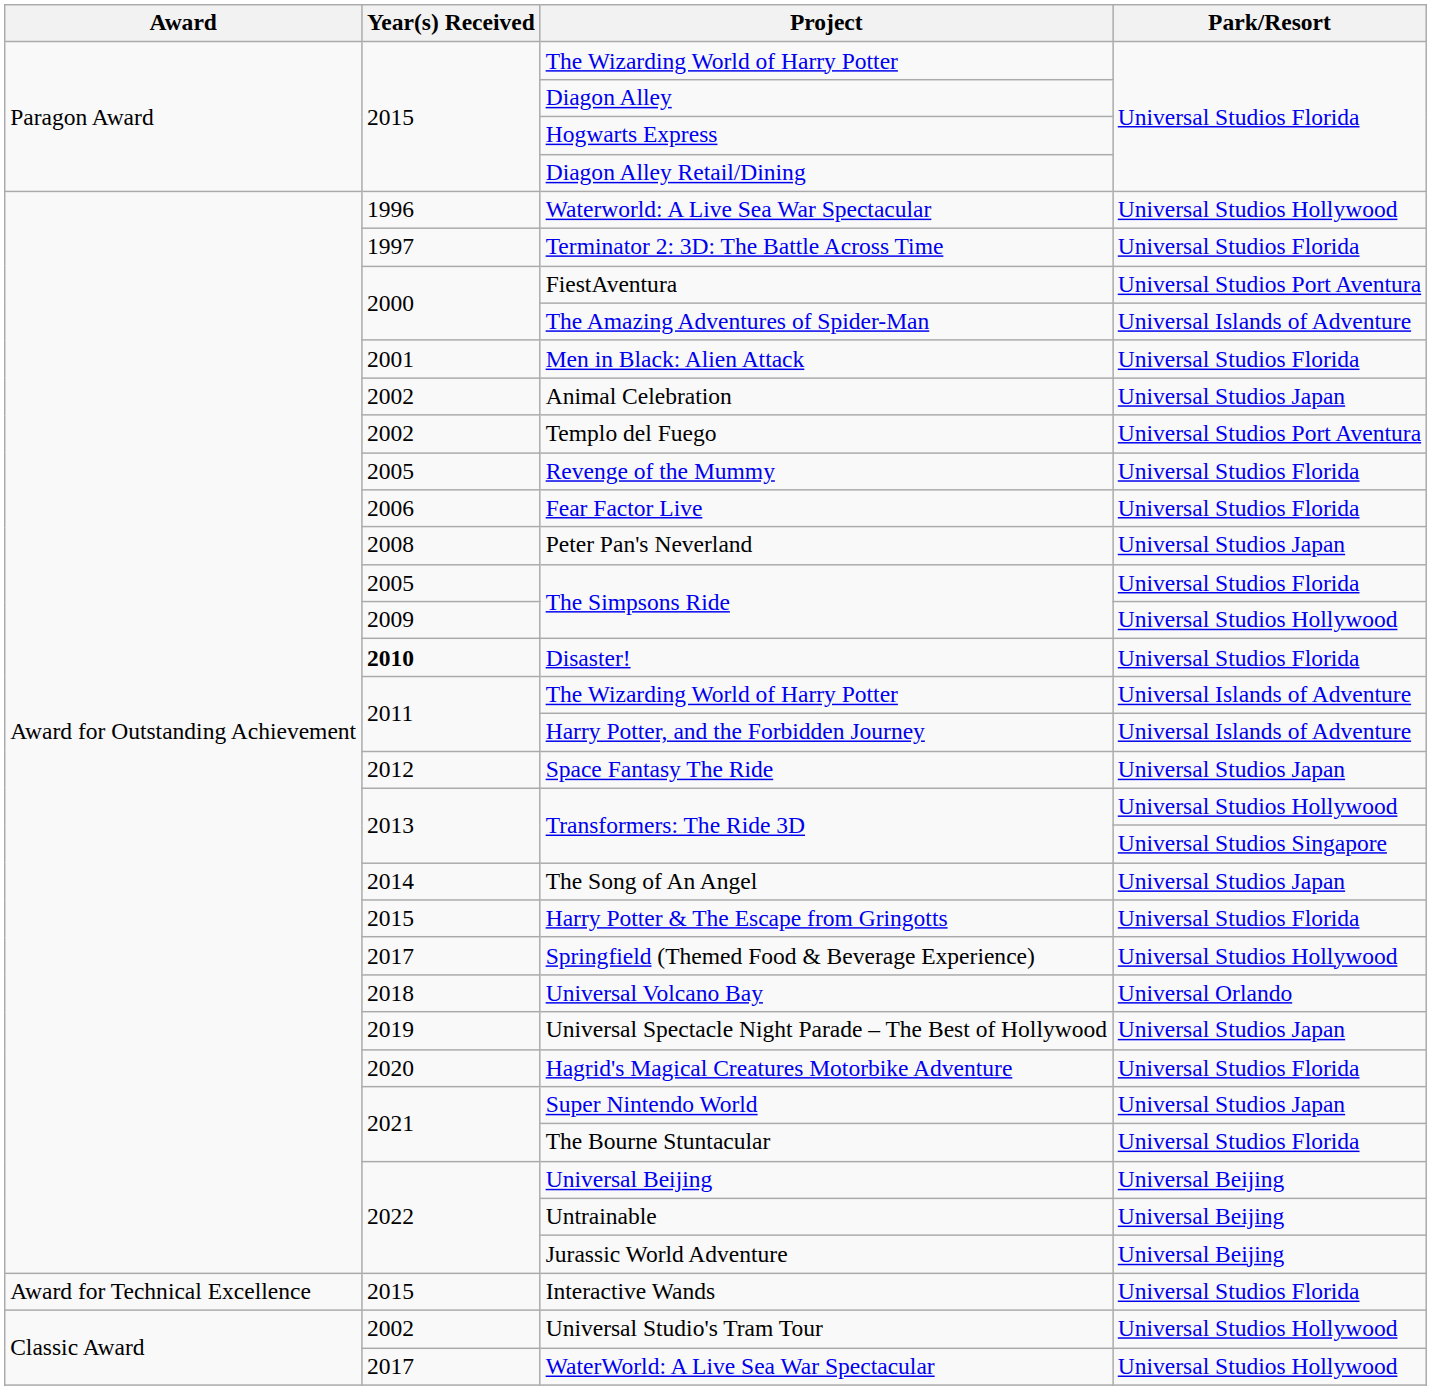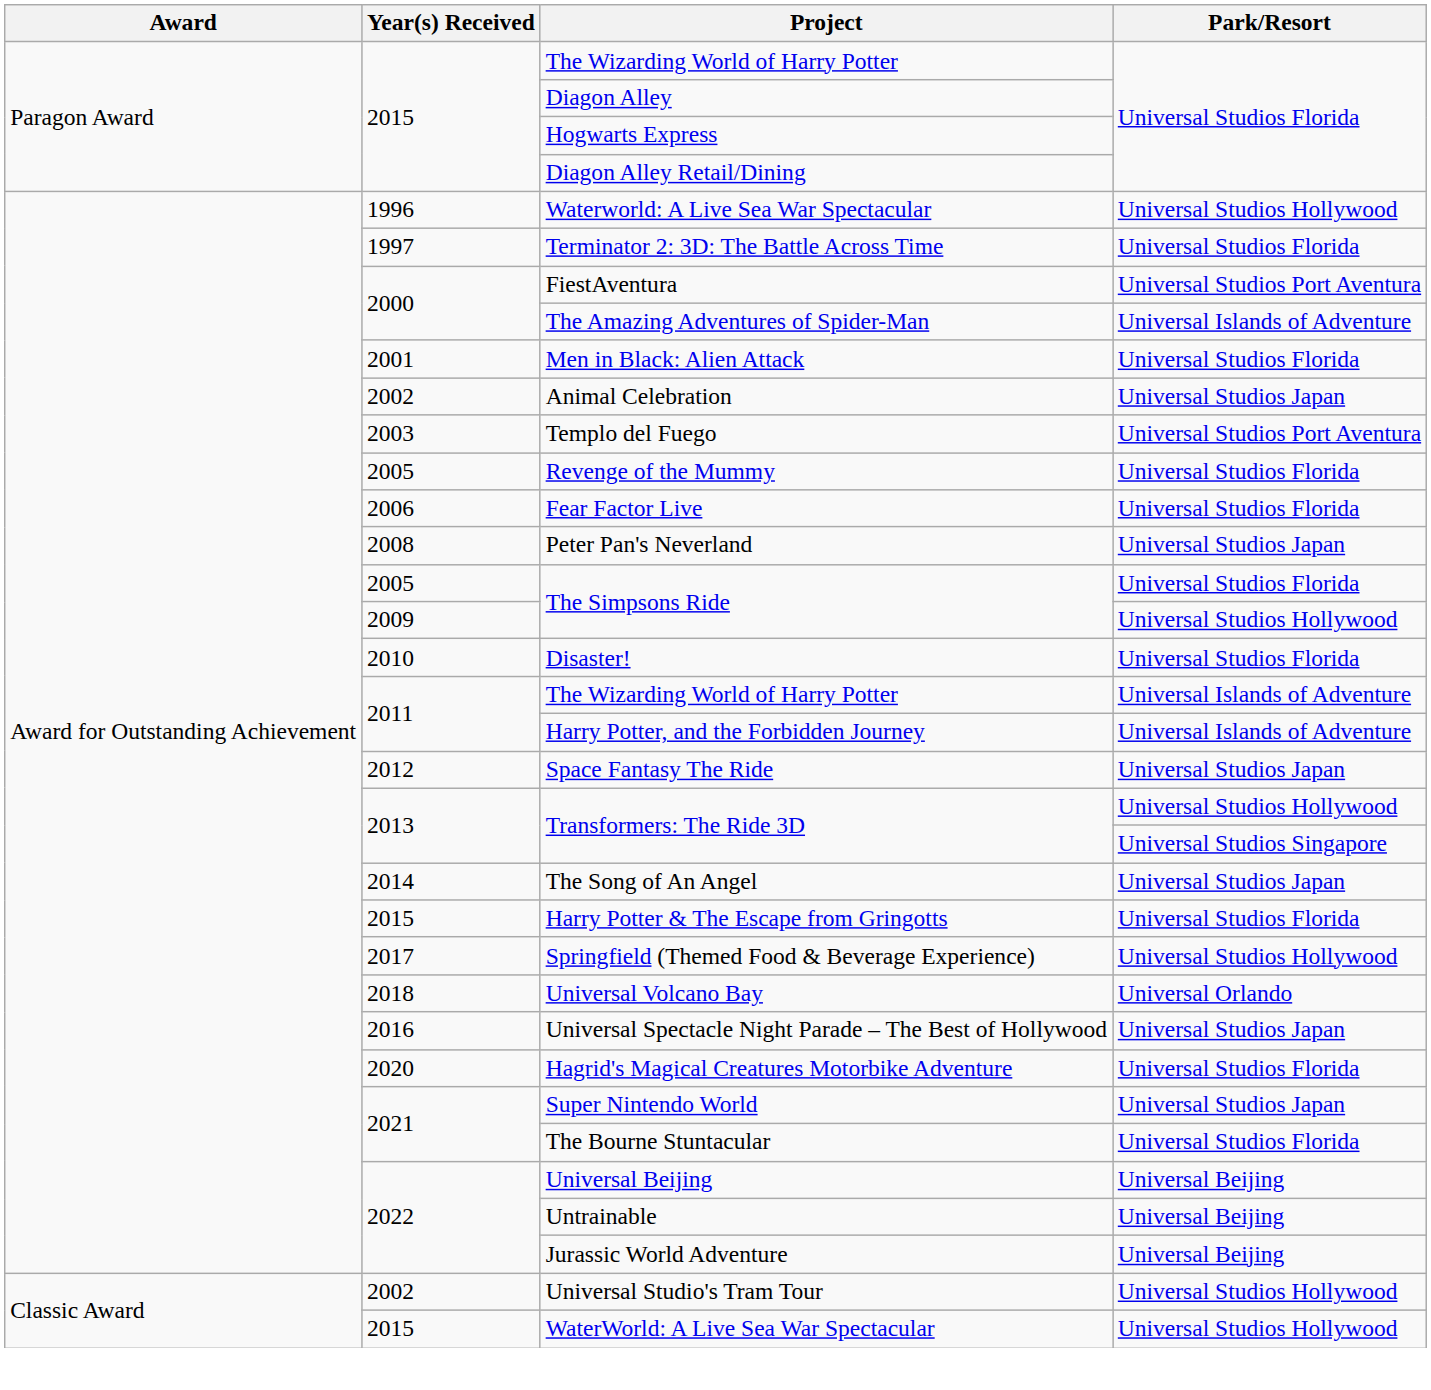Templo del Fuego | Year(s) Received: 2002 -> 2003
Disaster! | Year(s) Received: bold -> normal
Universal Spectacle Night Parade – The Best of Hollywood | Year(s) Received: 2019 -> 2016
- row: Award for Technical Excellence | 2015 | Interactive Wands | Universal Studios Florida
WaterWorld: A Live Sea War Spectacular | Year(s) Received: 2017 -> 2015
